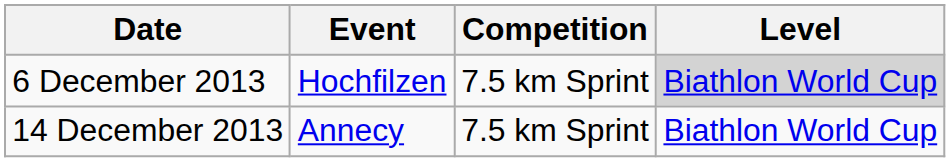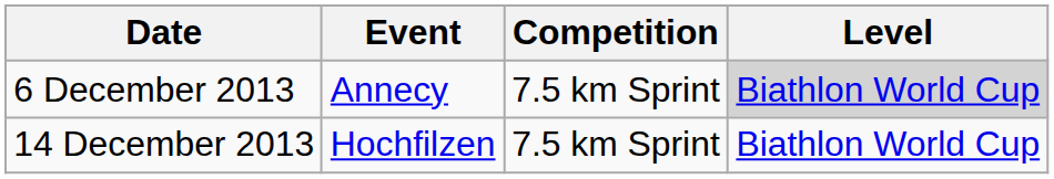6 December 2013 | Event: Hochfilzen -> Annecy
14 December 2013 | Event: Annecy -> Hochfilzen
